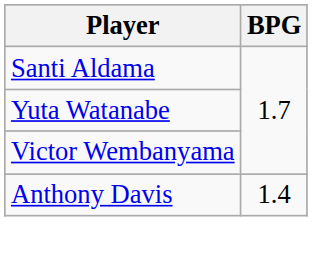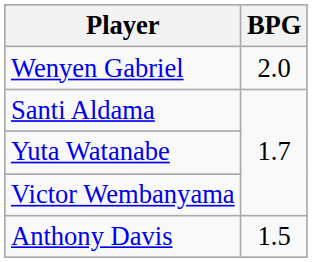+ row: Wenyen Gabriel | 2.0
Anthony Davis | BPG: 1.4 -> 1.5
